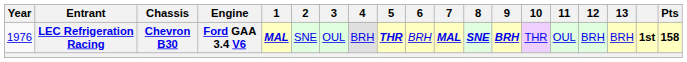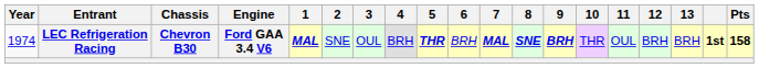LEC Refrigeration Racing | Year: 1976 -> 1974
